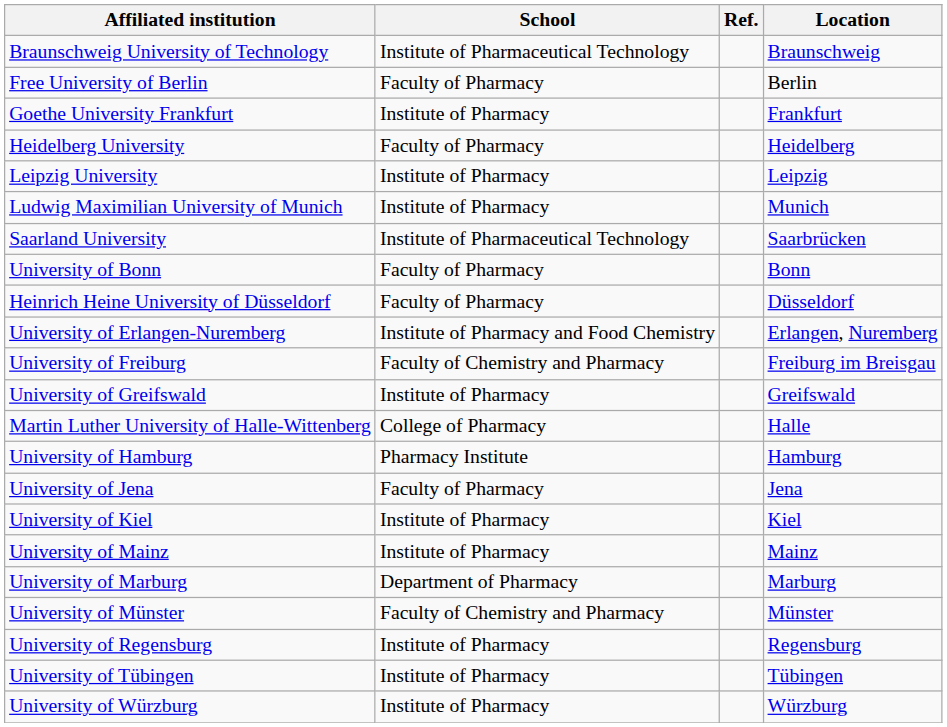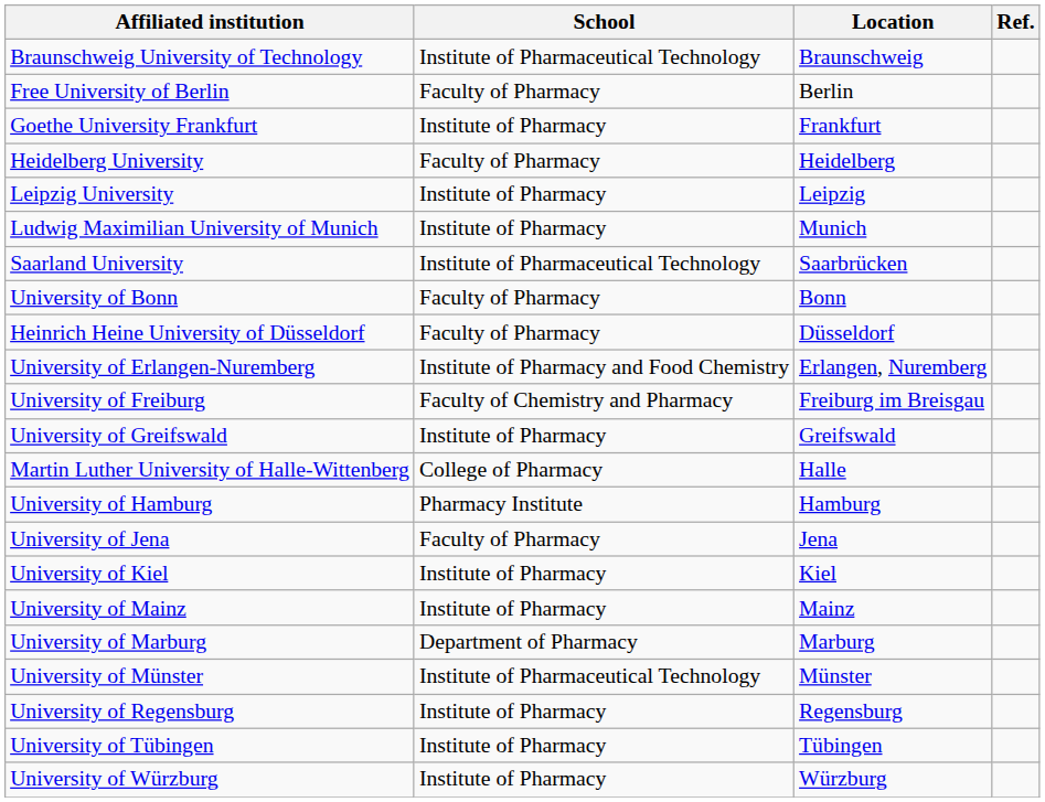columns swapped: Location <-> Ref.
University of Münster | School: Faculty of Chemistry and Pharmacy -> Institute of Pharmaceutical Technology
